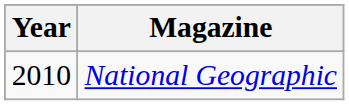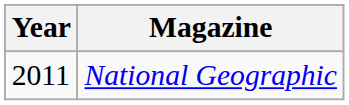National Geographic | Year: 2010 -> 2011
